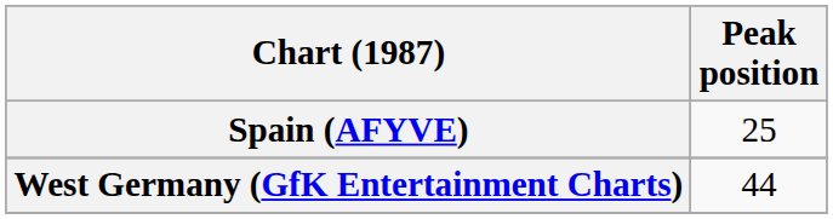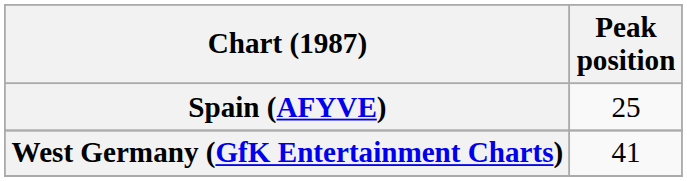West Germany (GfK Entertainment Charts) | Peak position: 44 -> 41
